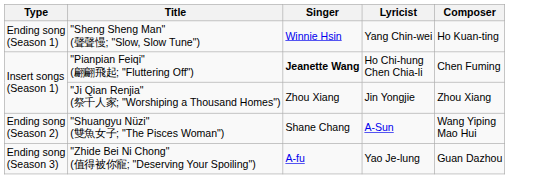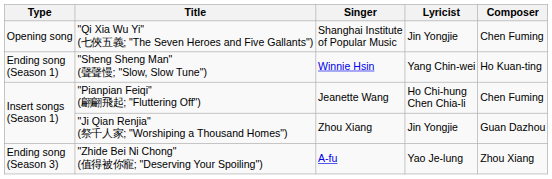+ row: Opening song | "Qi Xia Wu Yi" (七俠五義; "The Seven Heroes and Five Gallants") | Shanghai Institute of Popular Music | Jin Yongjie | Chen Fuming
"Pianpian Feiqi" (翩翩飛起; "Fluttering Off") | Singer: bold -> normal
"Ji Qian Renjia" (祭千人家; "Worshiping a Thousand Homes") | Composer: Zhou Xiang -> Guan Dazhou
- row: Ending song (Season 2) | "Shuangyu Nüzi" (雙魚女子; "The Pisces Woman") | Shane Chang | A-Sun | Wang Yiping Mao Hui
"Zhide Bei Ni Chong" (值得被你寵; "Deserving Your Spoiling") | Composer: Guan Dazhou -> Zhou Xiang
